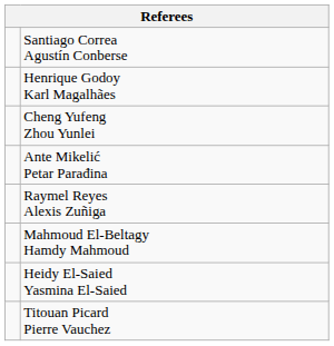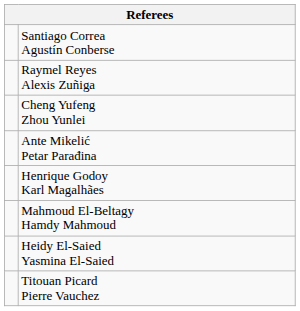rows swapped: Henrique Godoy Karl Magalhães <-> Raymel Reyes Alexis Zuñiga
